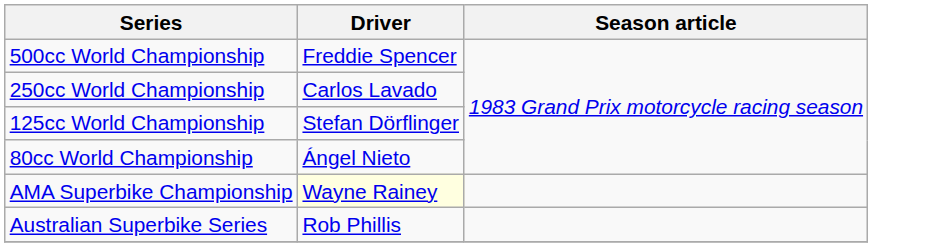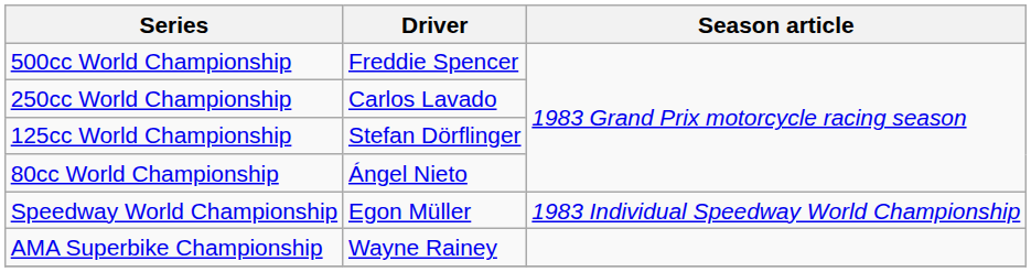+ row: Speedway World Championship | Egon Müller | 1983 Individual Speedway World Championship
AMA Superbike Championship | Driver: lightyellow background -> no background
- row: Australian Superbike Series | Rob Phillis
